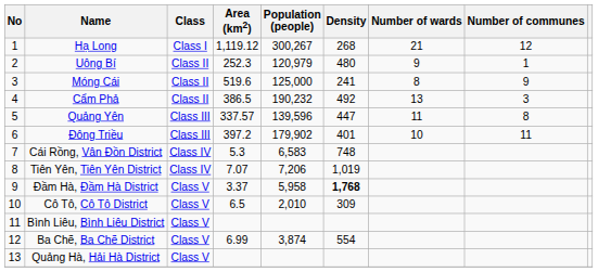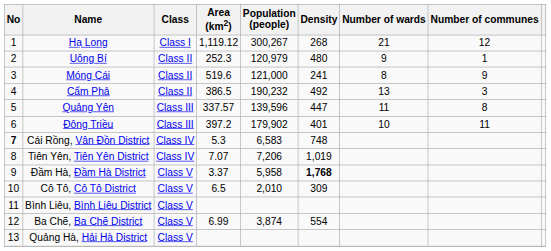Móng Cái | Population (people): 125,000 -> 121,000
Cái Rồng, Vân Đồn District | No: normal -> bold
